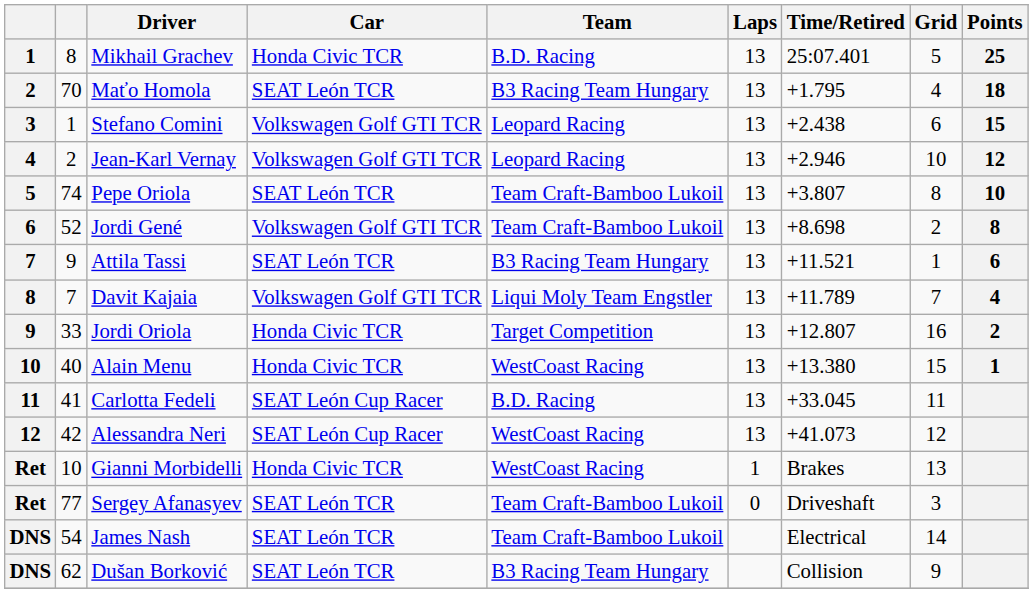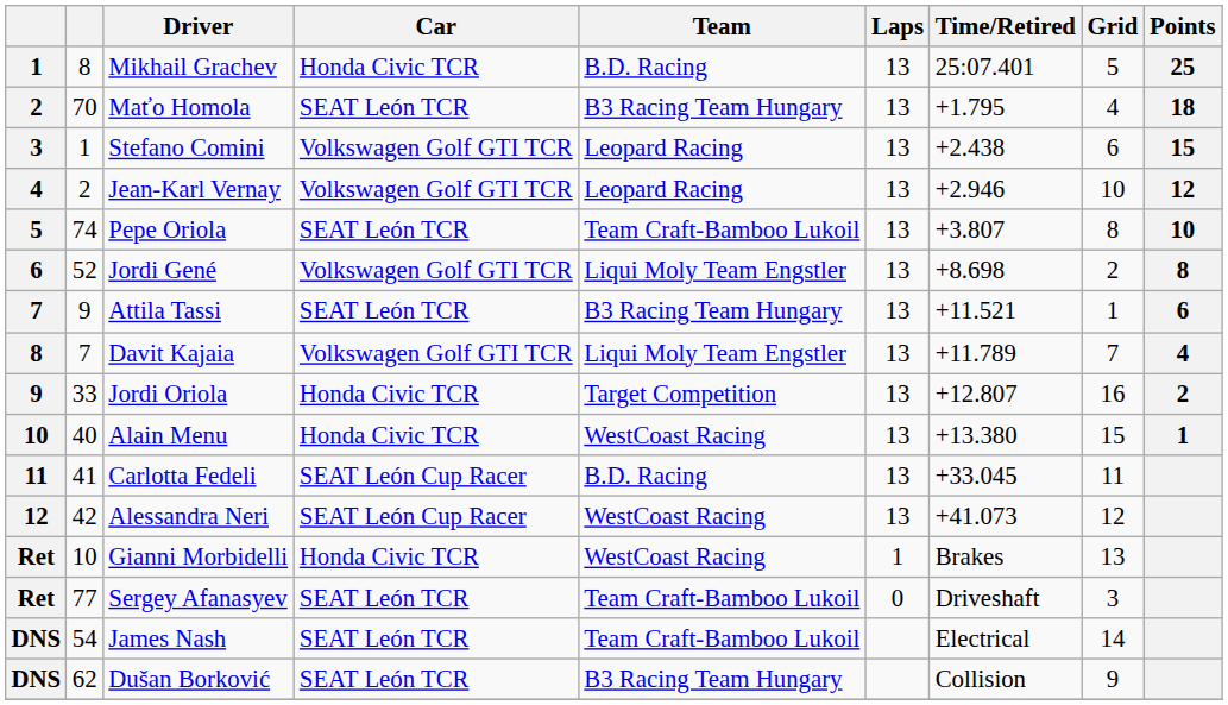Jordi Gené | Team: Team Craft-Bamboo Lukoil -> Liqui Moly Team Engstler
